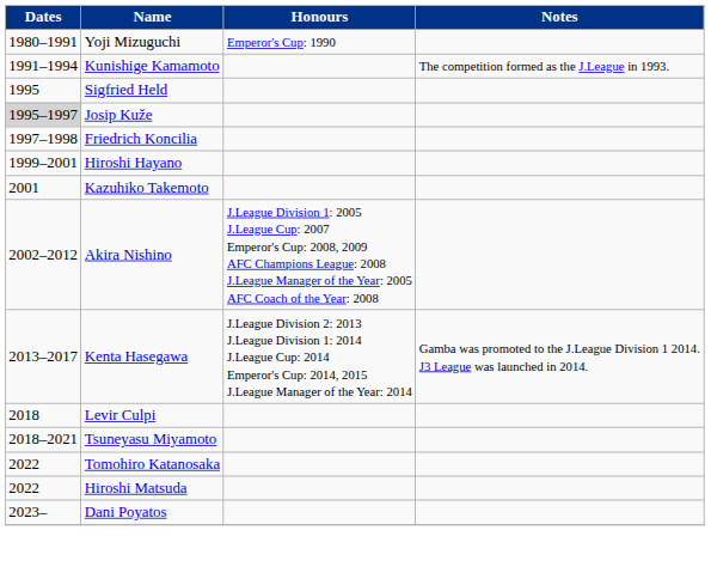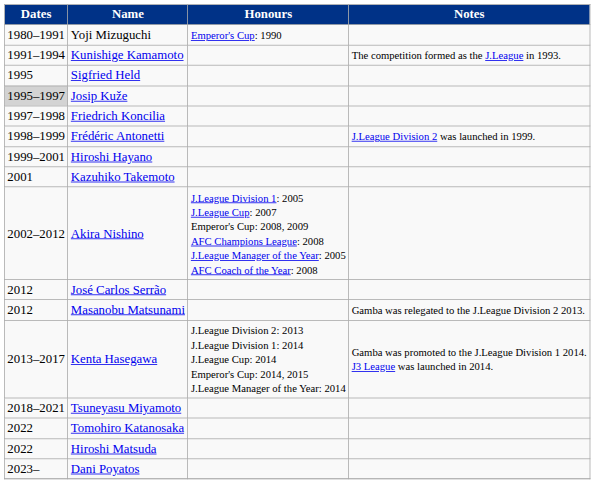+ row: 1998–1999 | Frédéric Antonetti | J.League Division 2 was launched in 1999.
+ row: 2012 | José Carlos Serrão
+ row: 2012 | Masanobu Matsunami | Gamba was relegated to the J.League Division 2 2013.
- row: 2018 | Levir Culpi
